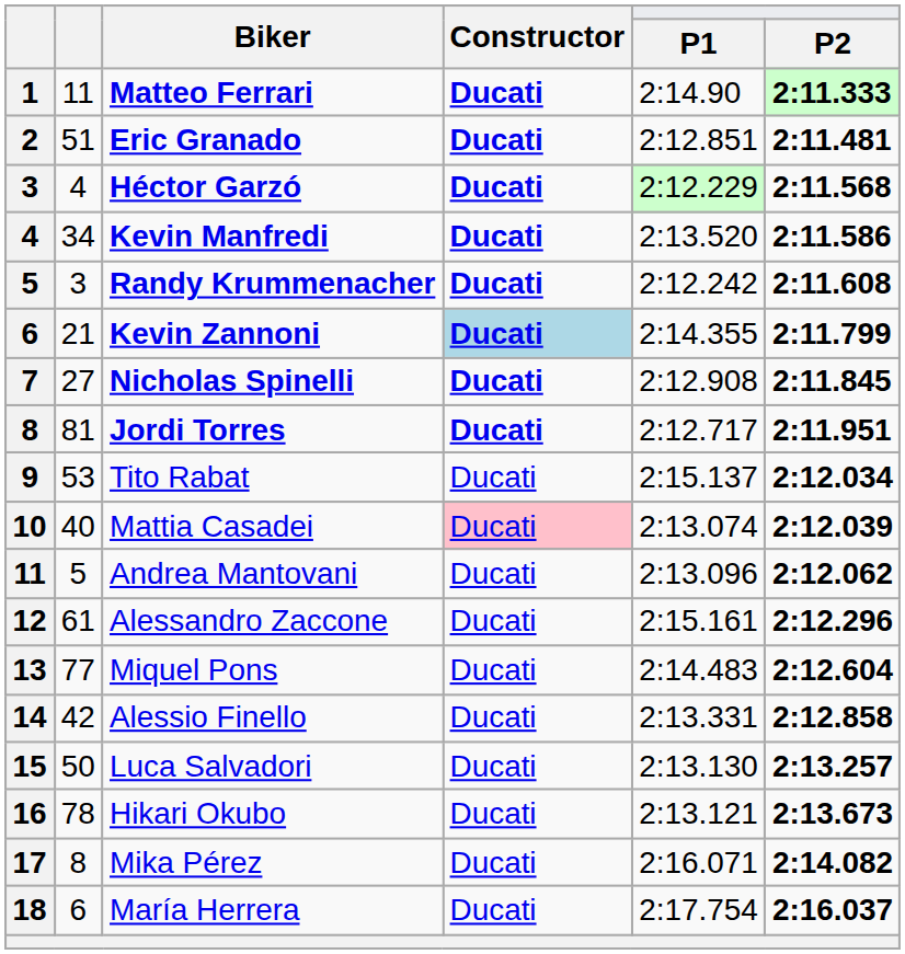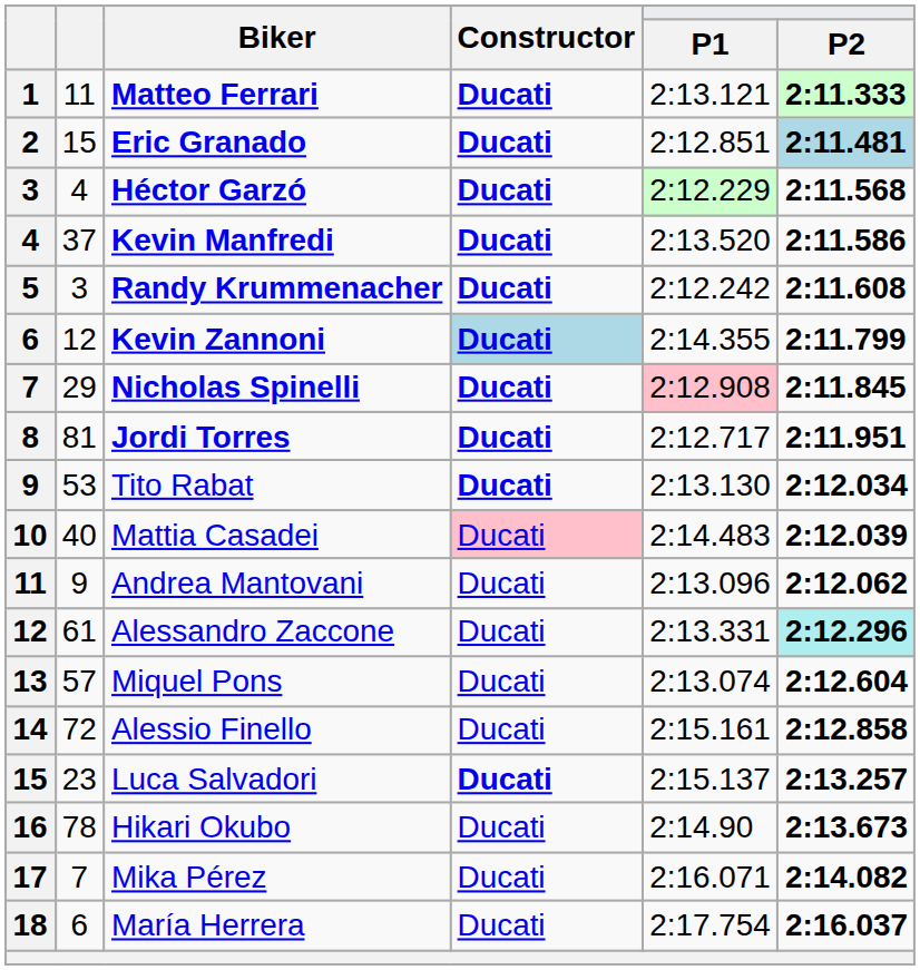Matteo Ferrari | P1: 2:14.90 -> 2:13.121
Eric Granado | column 2: 51 -> 15
Eric Granado | P2: no background -> lightblue background
Kevin Manfredi | column 2: 34 -> 37
Kevin Zannoni | column 2: 21 -> 12
Nicholas Spinelli | column 2: 27 -> 29
Nicholas Spinelli | P1: no background -> pink background
Tito Rabat | Constructor: normal -> bold
Tito Rabat | P1: 2:15.137 -> 2:13.130
Mattia Casadei | P1: 2:13.074 -> 2:14.483
Andrea Mantovani | column 2: 5 -> 9
Alessandro Zaccone | P1: 2:15.161 -> 2:13.331
Alessandro Zaccone | P2: no background -> paleturquoise background
Miquel Pons | column 2: 77 -> 57
Miquel Pons | P1: 2:14.483 -> 2:13.074
Alessio Finello | column 2: 42 -> 72
Alessio Finello | P1: 2:13.331 -> 2:15.161
Luca Salvadori | column 2: 50 -> 23
Luca Salvadori | Constructor: normal -> bold
Luca Salvadori | P1: 2:13.130 -> 2:15.137
Hikari Okubo | P1: 2:13.121 -> 2:14.90
Mika Pérez | column 2: 8 -> 7
